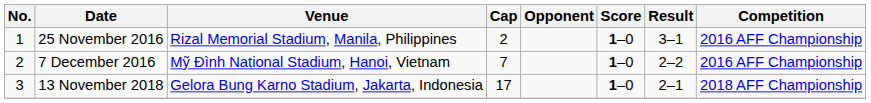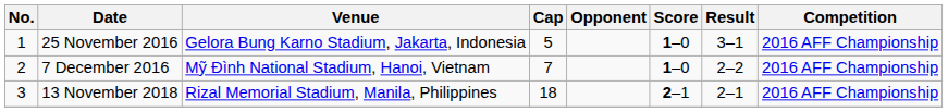25 November 2016 | Venue: Rizal Memorial Stadium, Manila, Philippines -> Gelora Bung Karno Stadium, Jakarta, Indonesia
25 November 2016 | Cap: 2 -> 5
13 November 2018 | Venue: Gelora Bung Karno Stadium, Jakarta, Indonesia -> Rizal Memorial Stadium, Manila, Philippines
13 November 2018 | Cap: 17 -> 18
13 November 2018 | Score: 1–0 -> 2–1
13 November 2018 | Competition: 2018 AFF Championship -> 2016 AFF Championship
